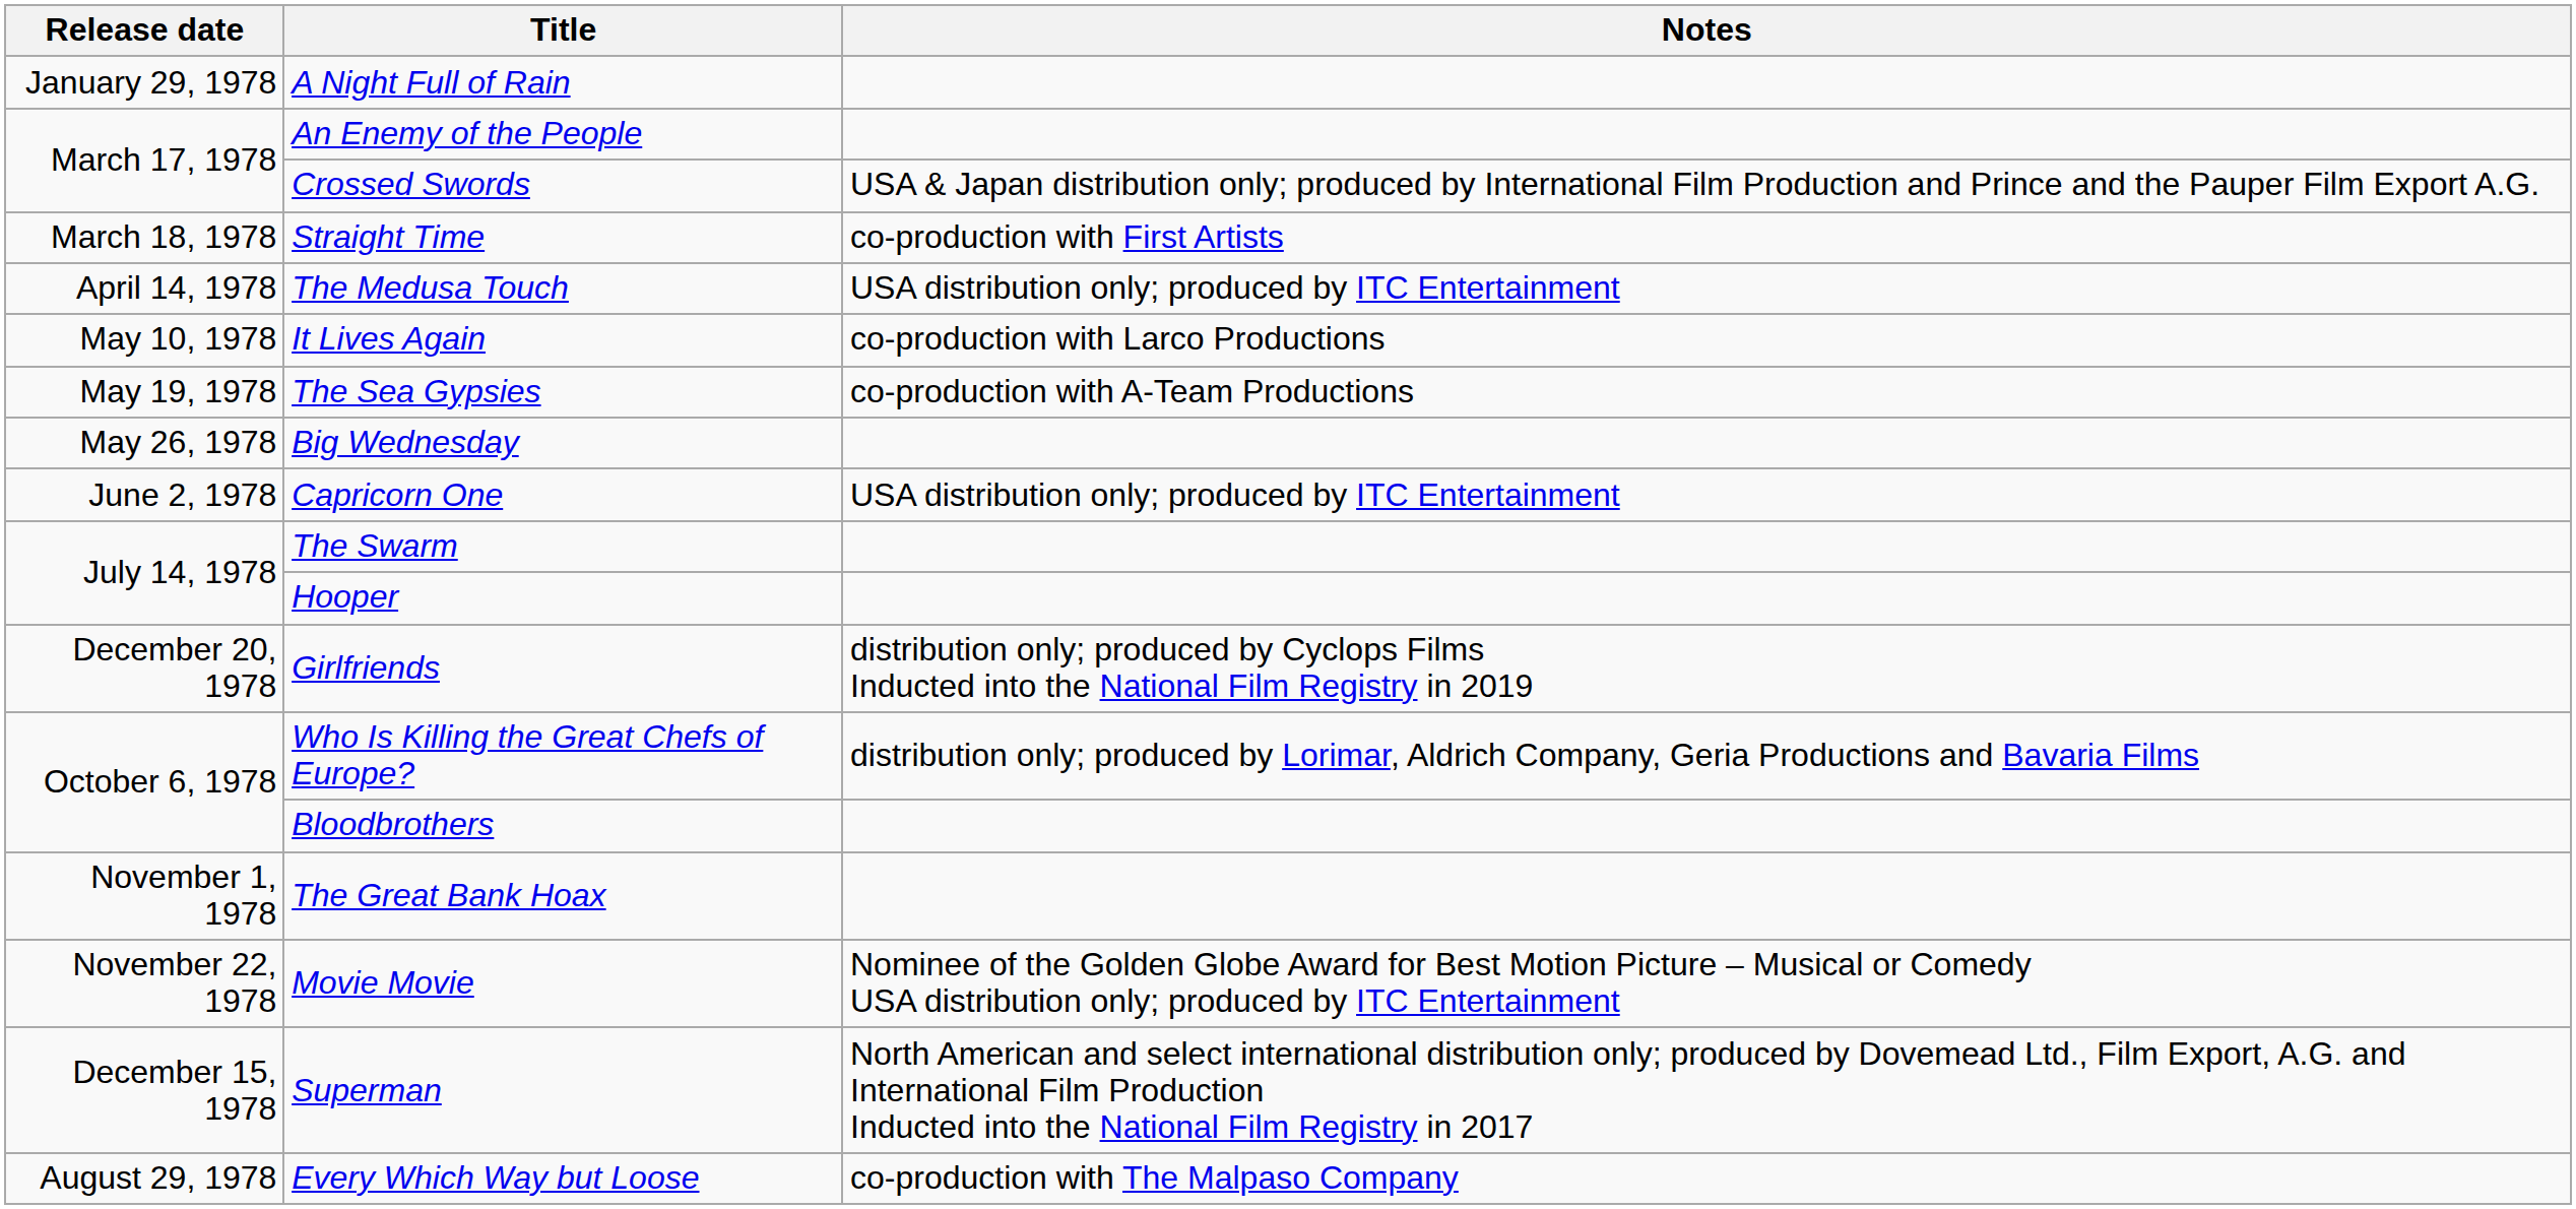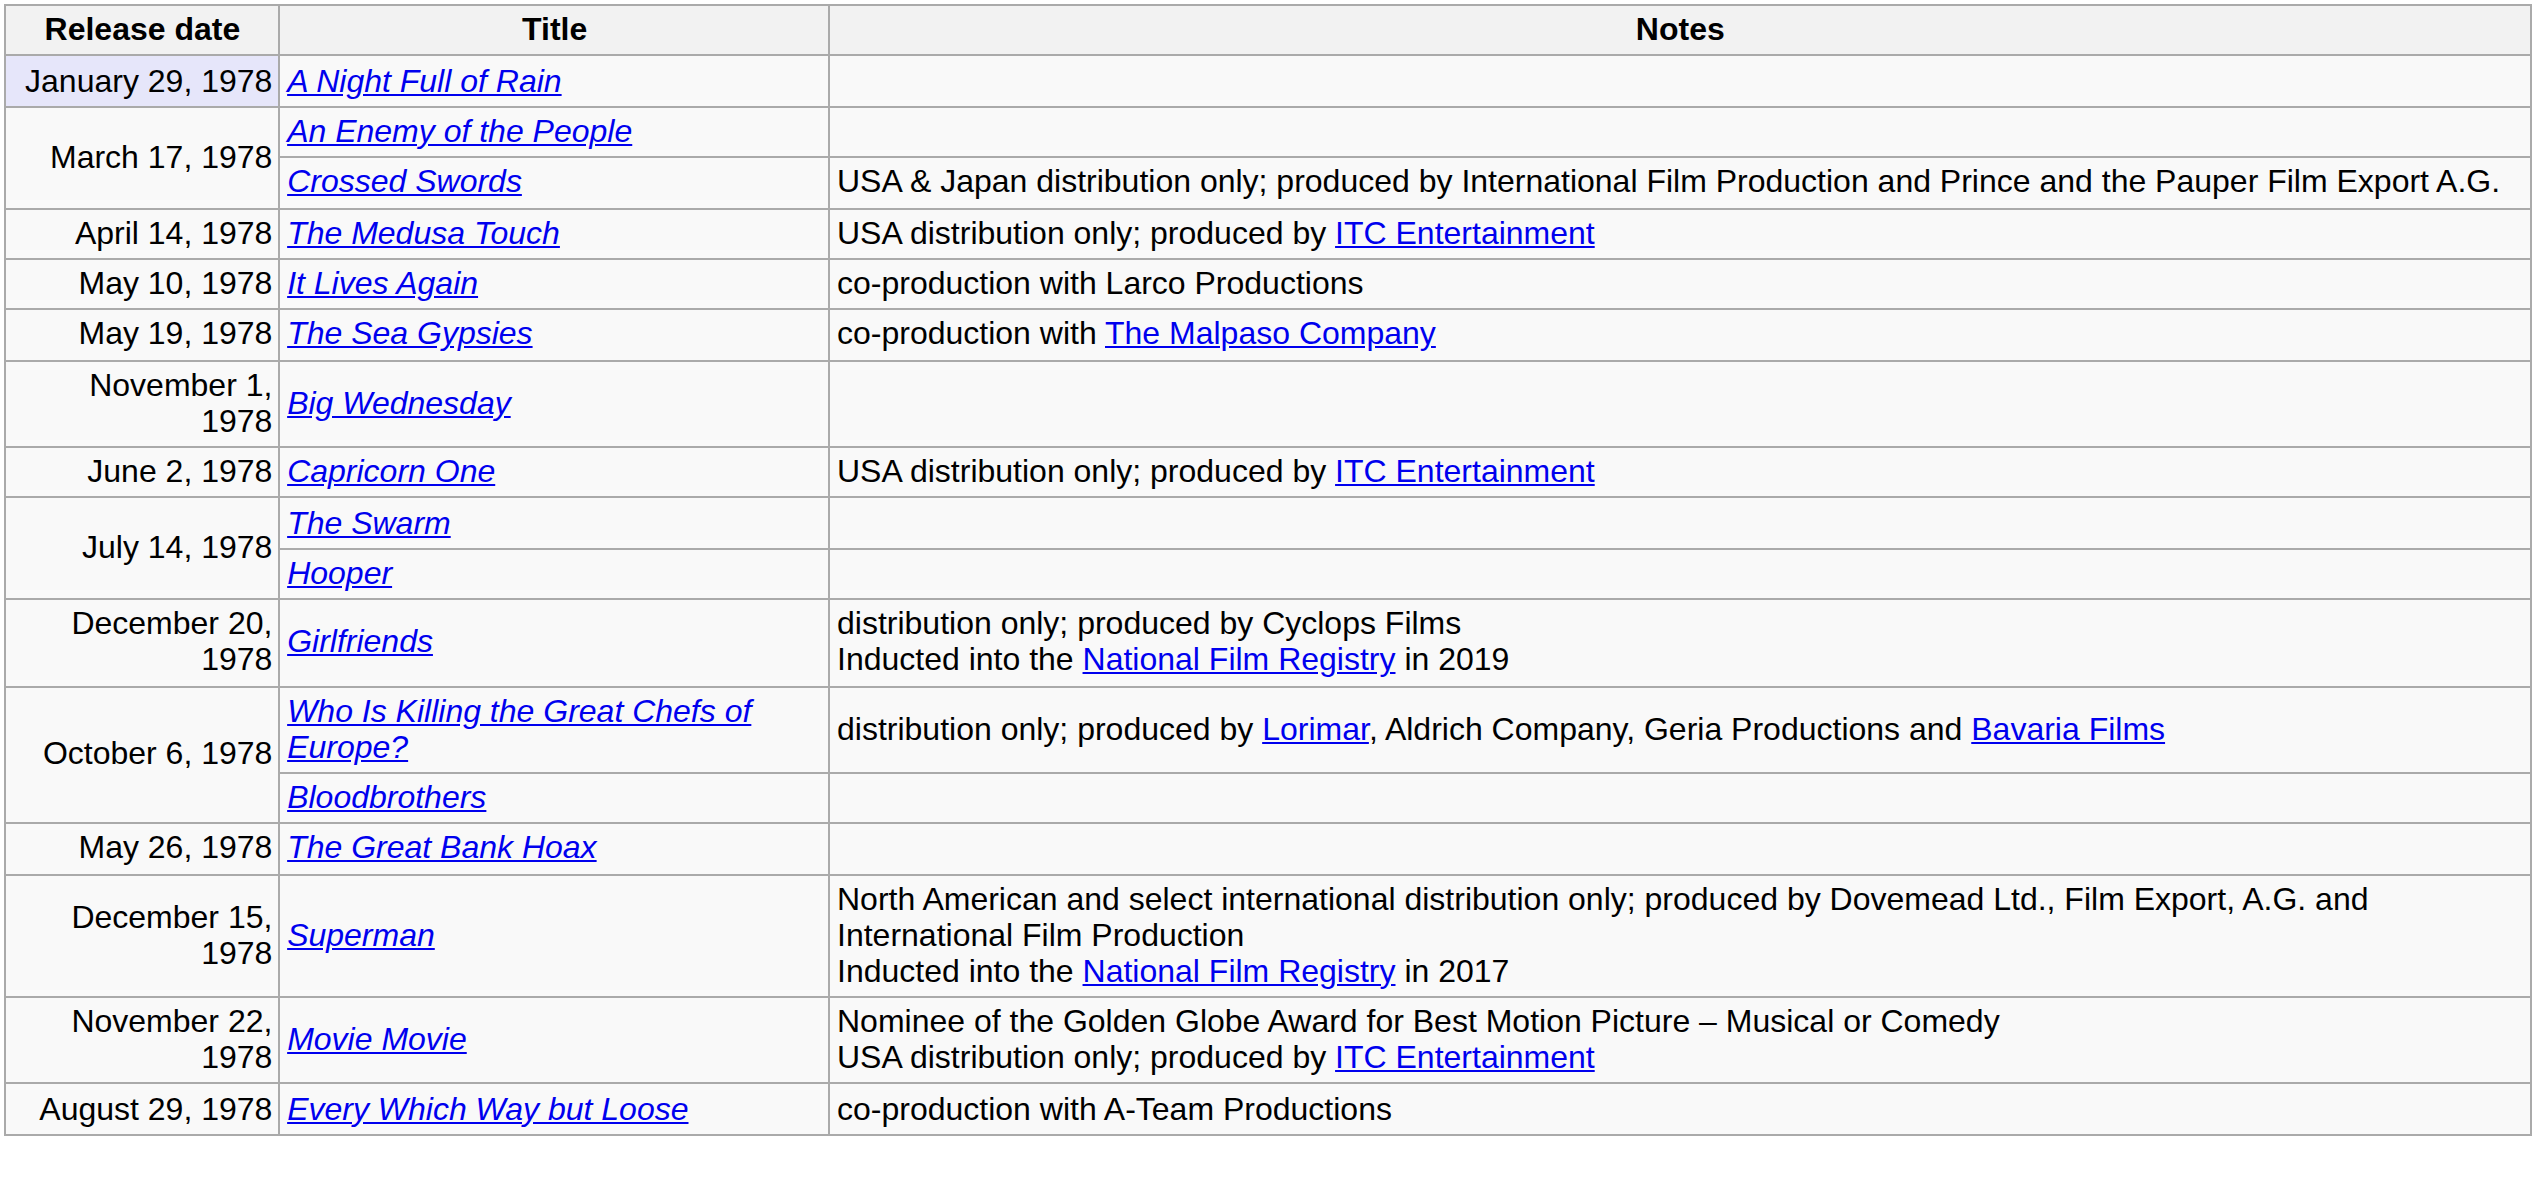A Night Full of Rain | Release date: no background -> lavender background
- row: March 18, 1978 | Straight Time | co-production with First Artists
The Sea Gypsies | Notes: co-production with A-Team Productions -> co-production with The Malpaso Company
Big Wednesday | Release date: May 26, 1978 -> November 1, 1978
The Great Bank Hoax | Release date: November 1, 1978 -> May 26, 1978
rows swapped: Movie Movie <-> Superman
Every Which Way but Loose | Notes: co-production with The Malpaso Company -> co-production with A-Team Productions
